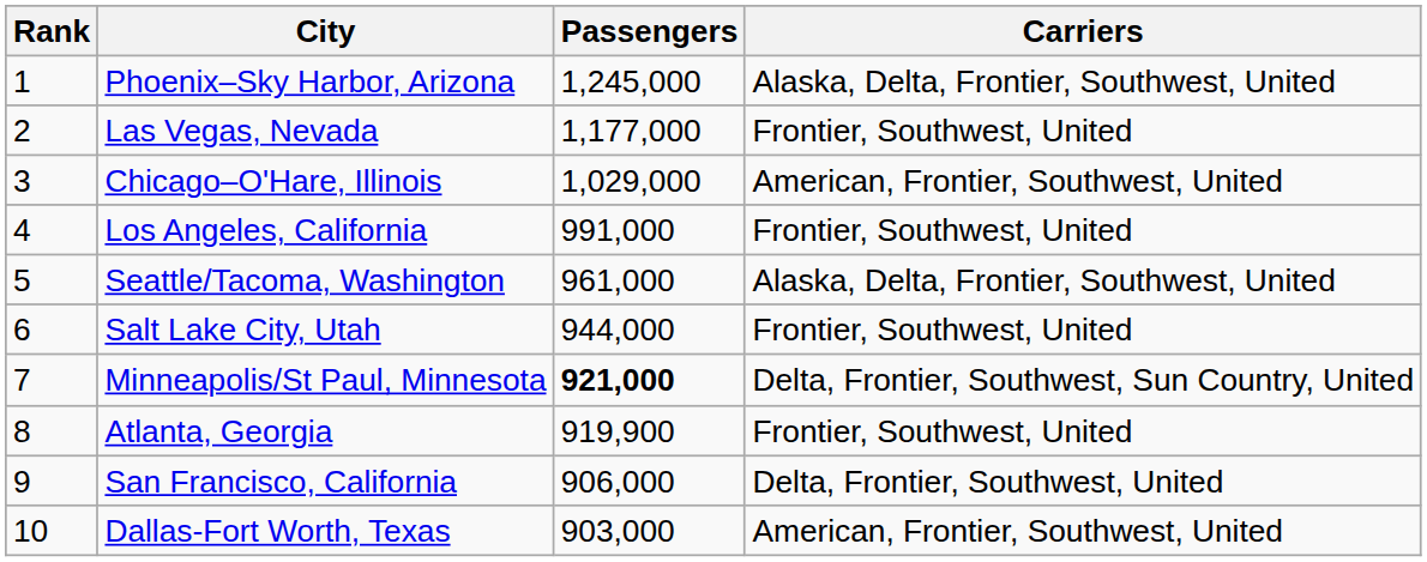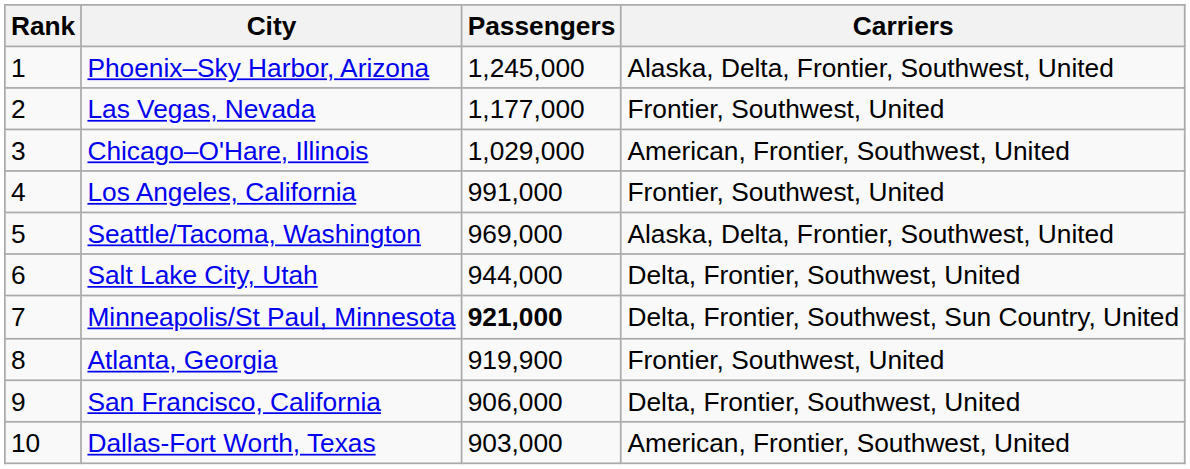Seattle/Tacoma, Washington | Passengers: 961,000 -> 969,000
Salt Lake City, Utah | Carriers: Frontier, Southwest, United -> Delta, Frontier, Southwest, United
